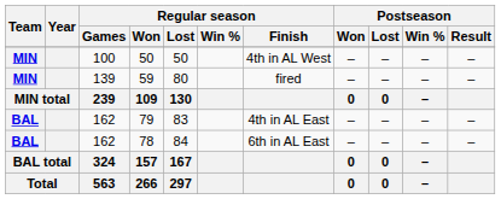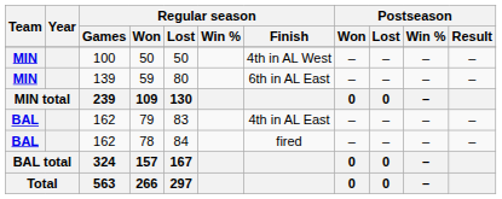59 | Regular season / Finish: fired -> 6th in AL East
78 | Regular season / Finish: 6th in AL East -> fired
